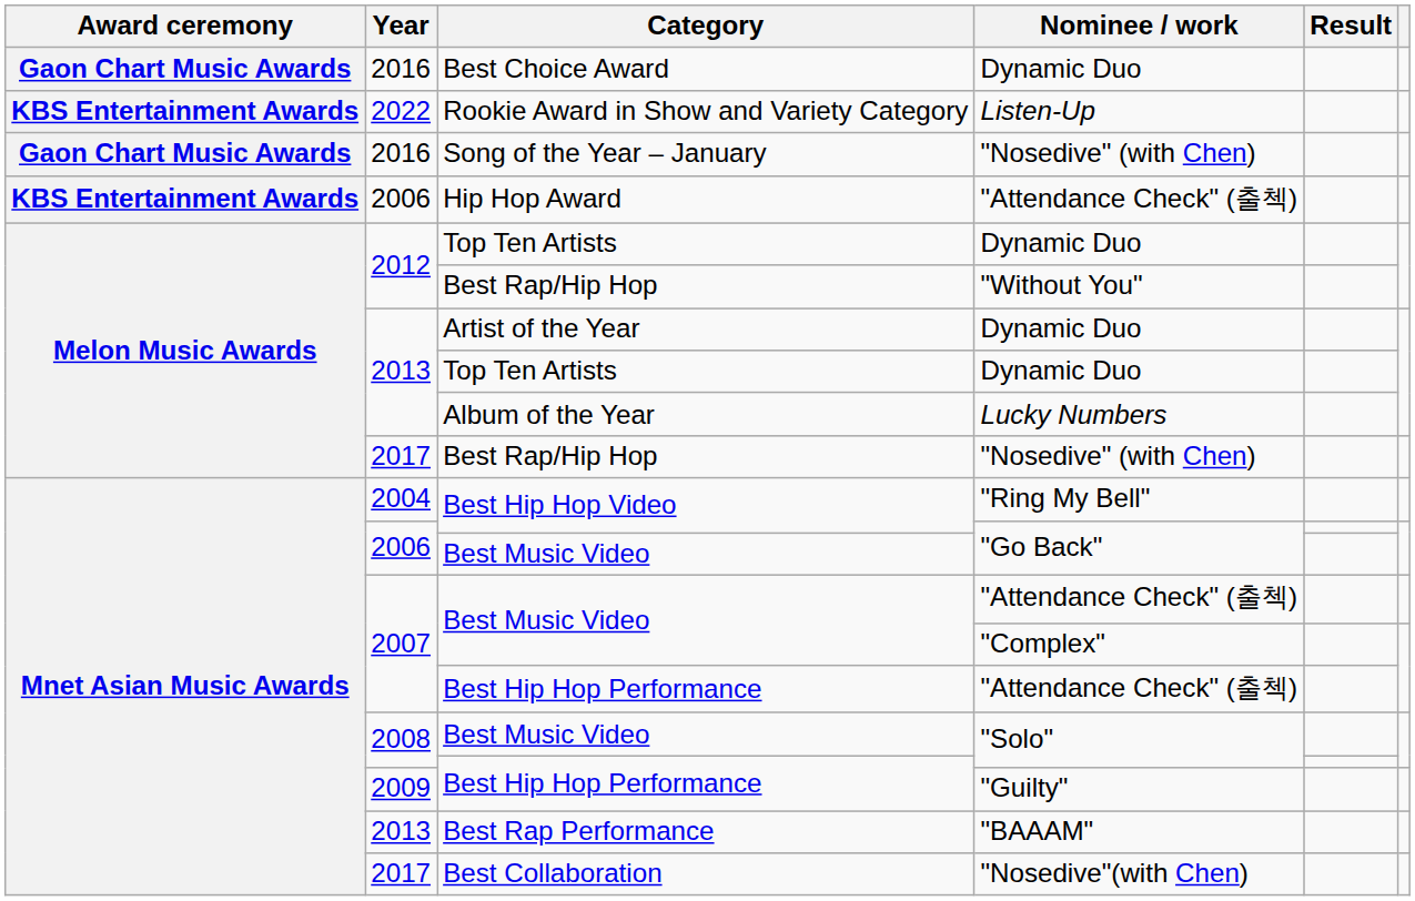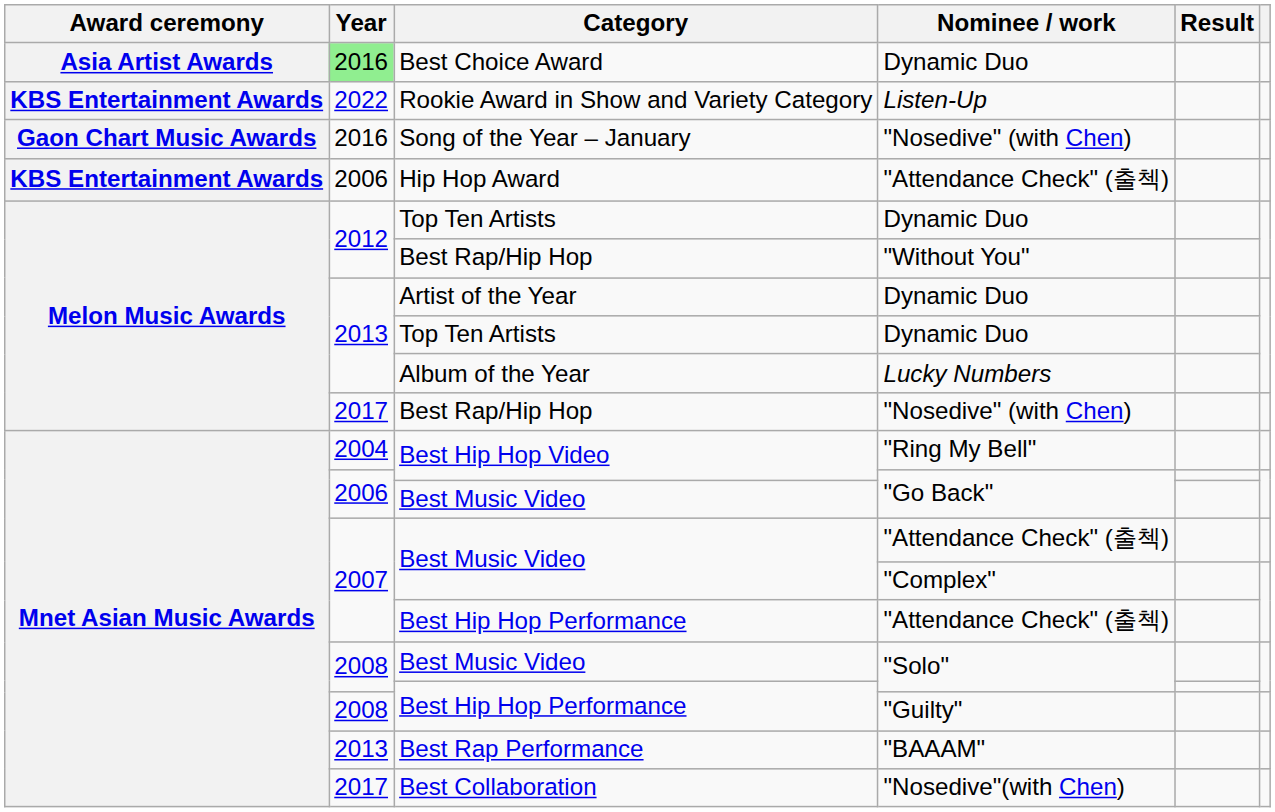Best Choice Award | Award ceremony: Gaon Chart Music Awards -> Asia Artist Awards
Best Choice Award | Year: no background -> lightgreen background
Best Hip Hop Performance / "Guilty" | Year: 2009 -> 2008
